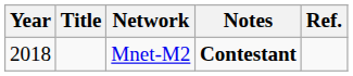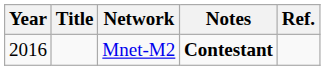Mnet-M2 | Year: 2018 -> 2016
